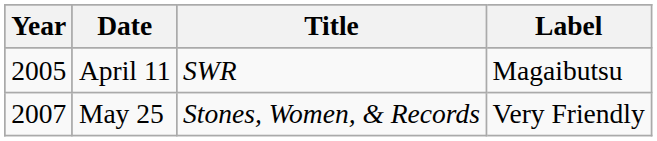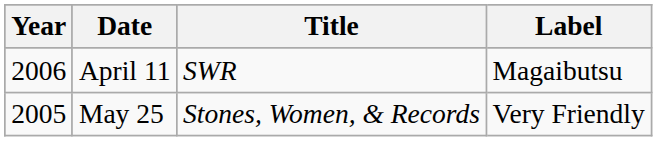April 11 | Year: 2005 -> 2006
May 25 | Year: 2007 -> 2005
